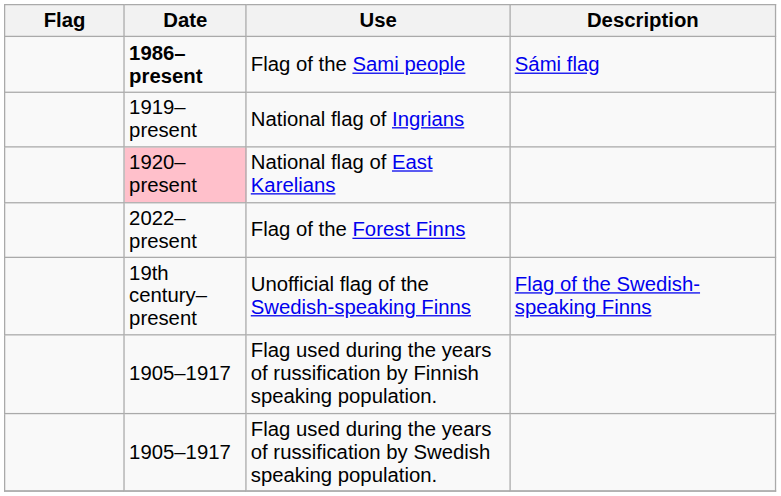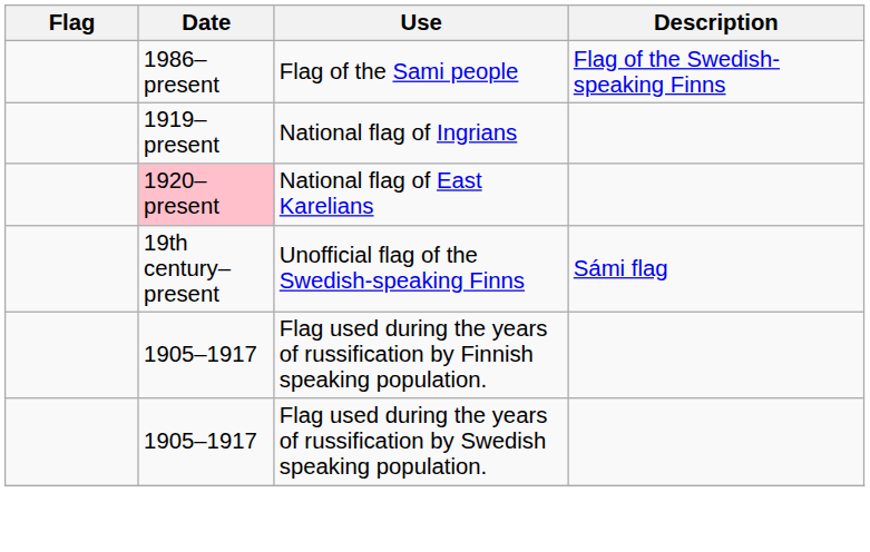Flag of the Sami people | Date: bold -> normal
Flag of the Sami people | Description: Sámi flag -> Flag of the Swedish-speaking Finns
- row: 2022–present | Flag of the Forest Finns
Unofficial flag of the Swedish-speaking Finns | Description: Flag of the Swedish-speaking Finns -> Sámi flag
